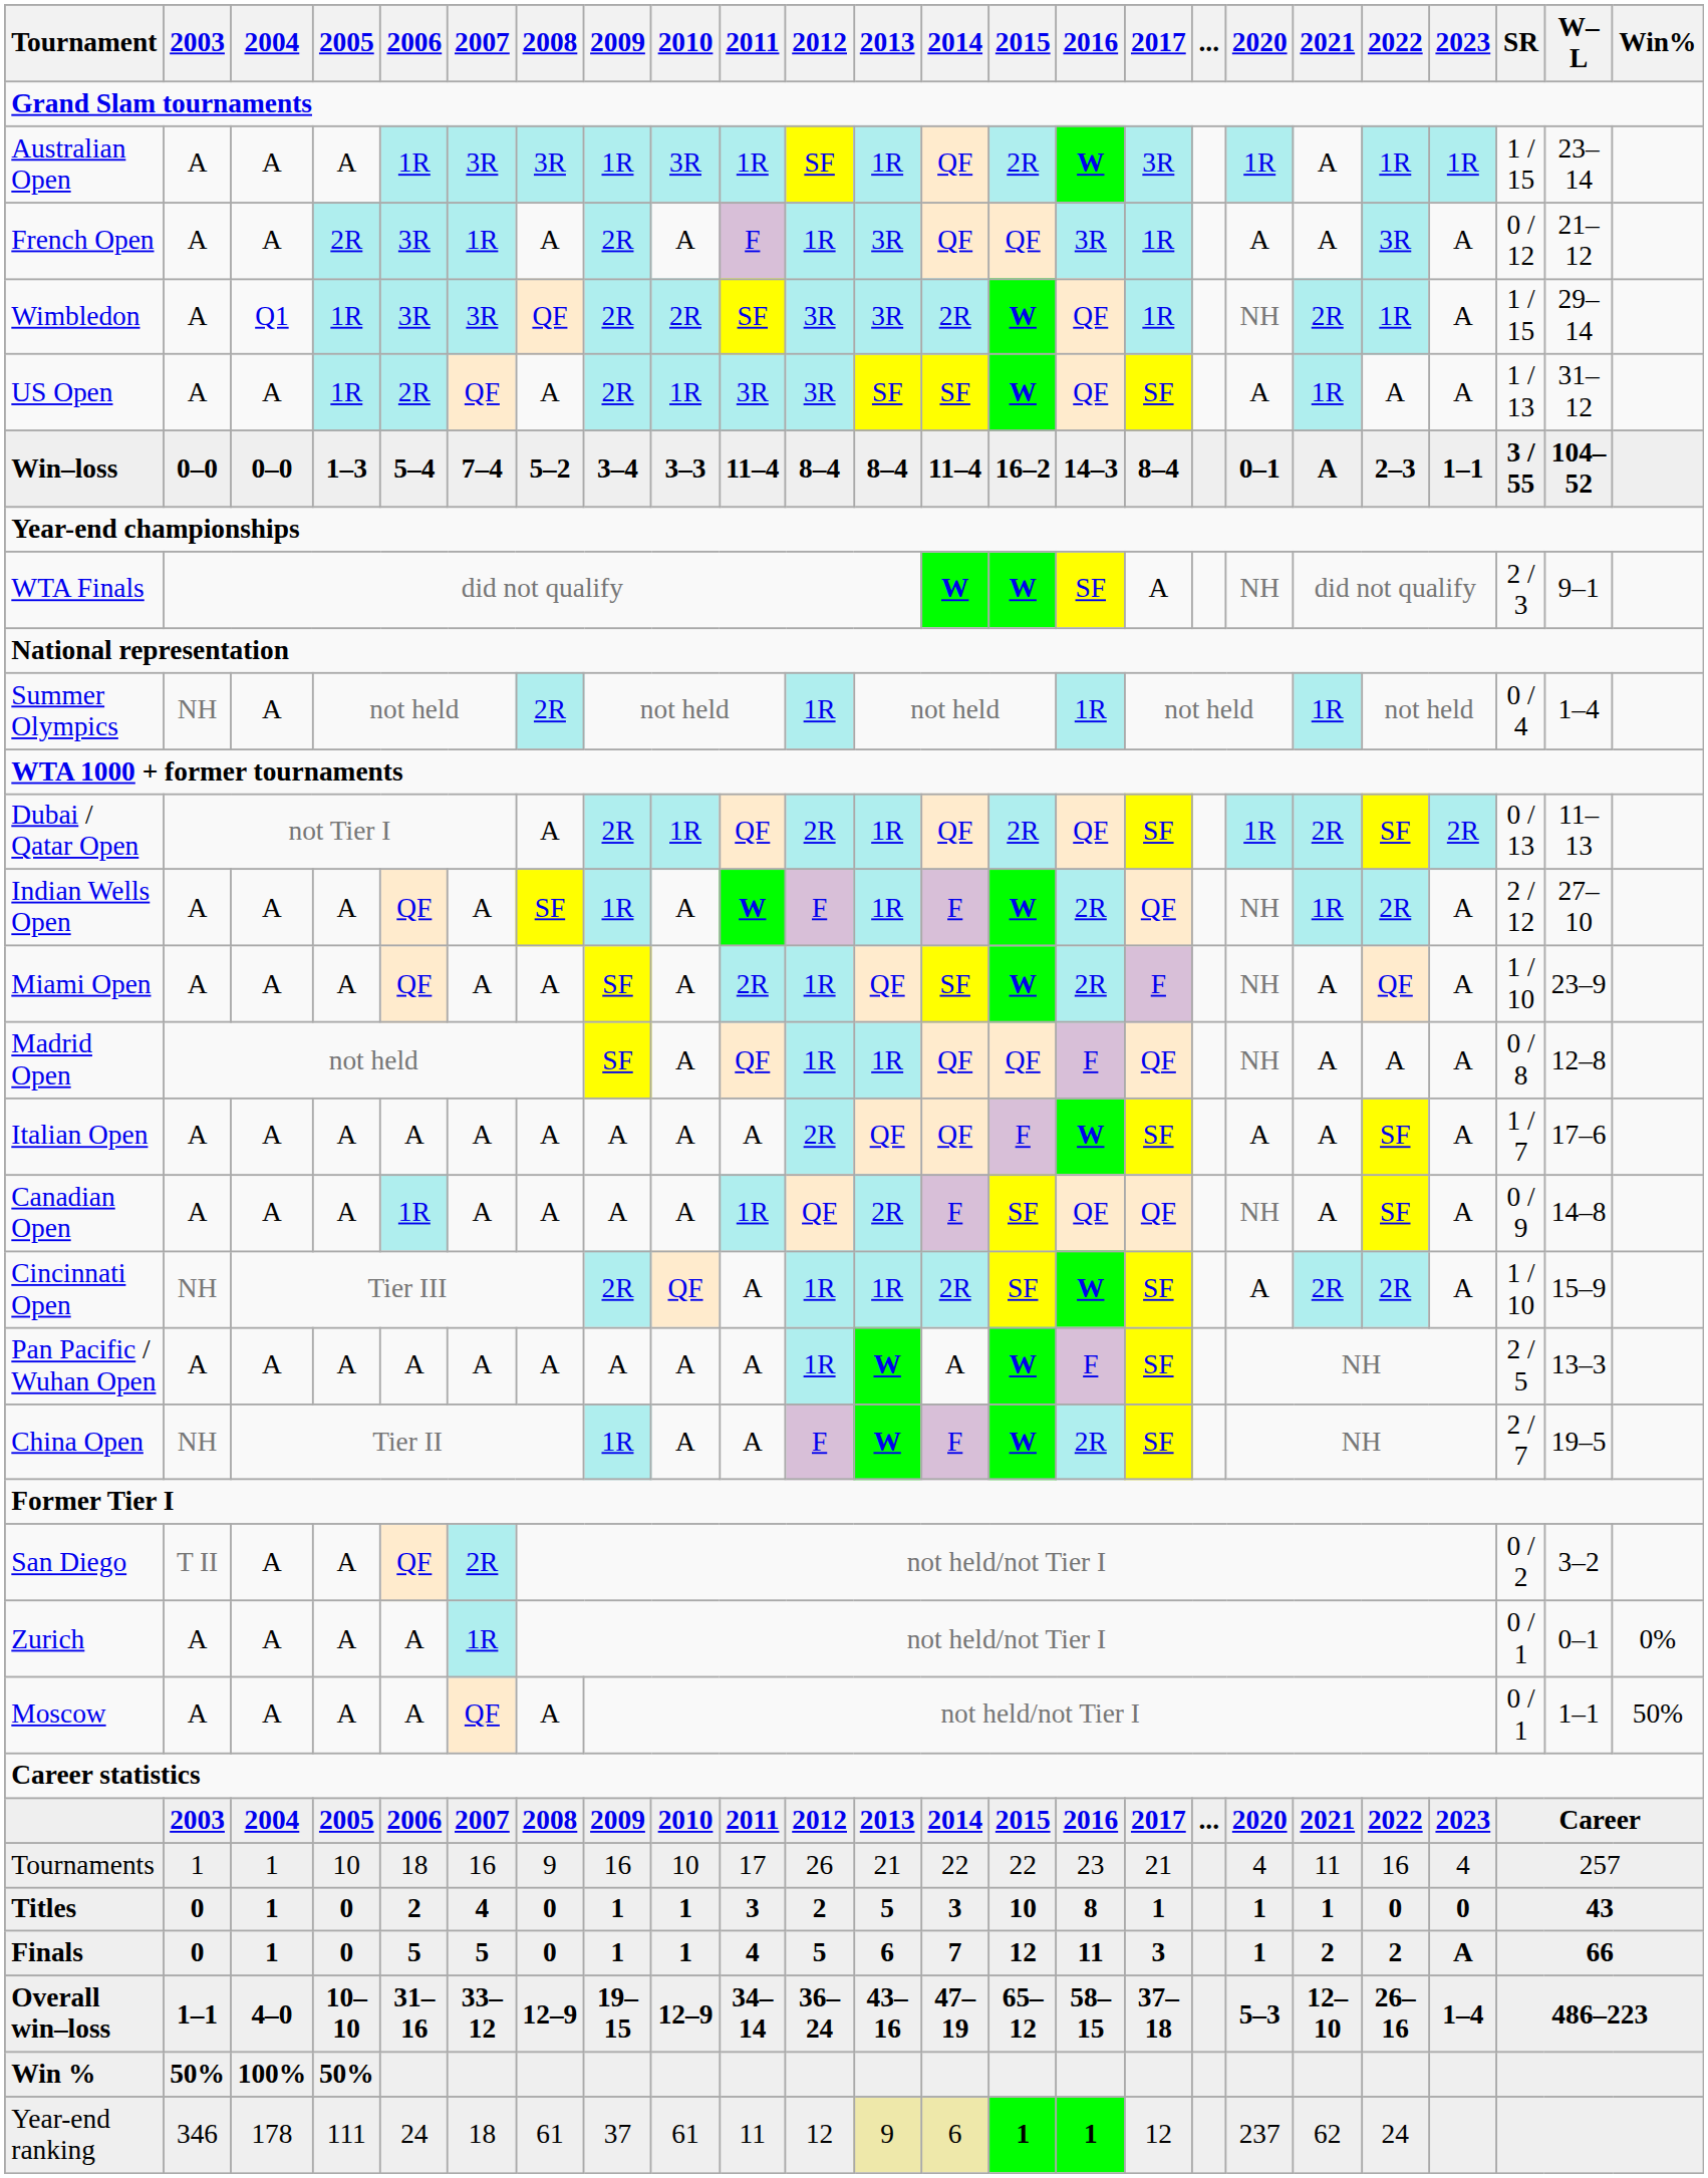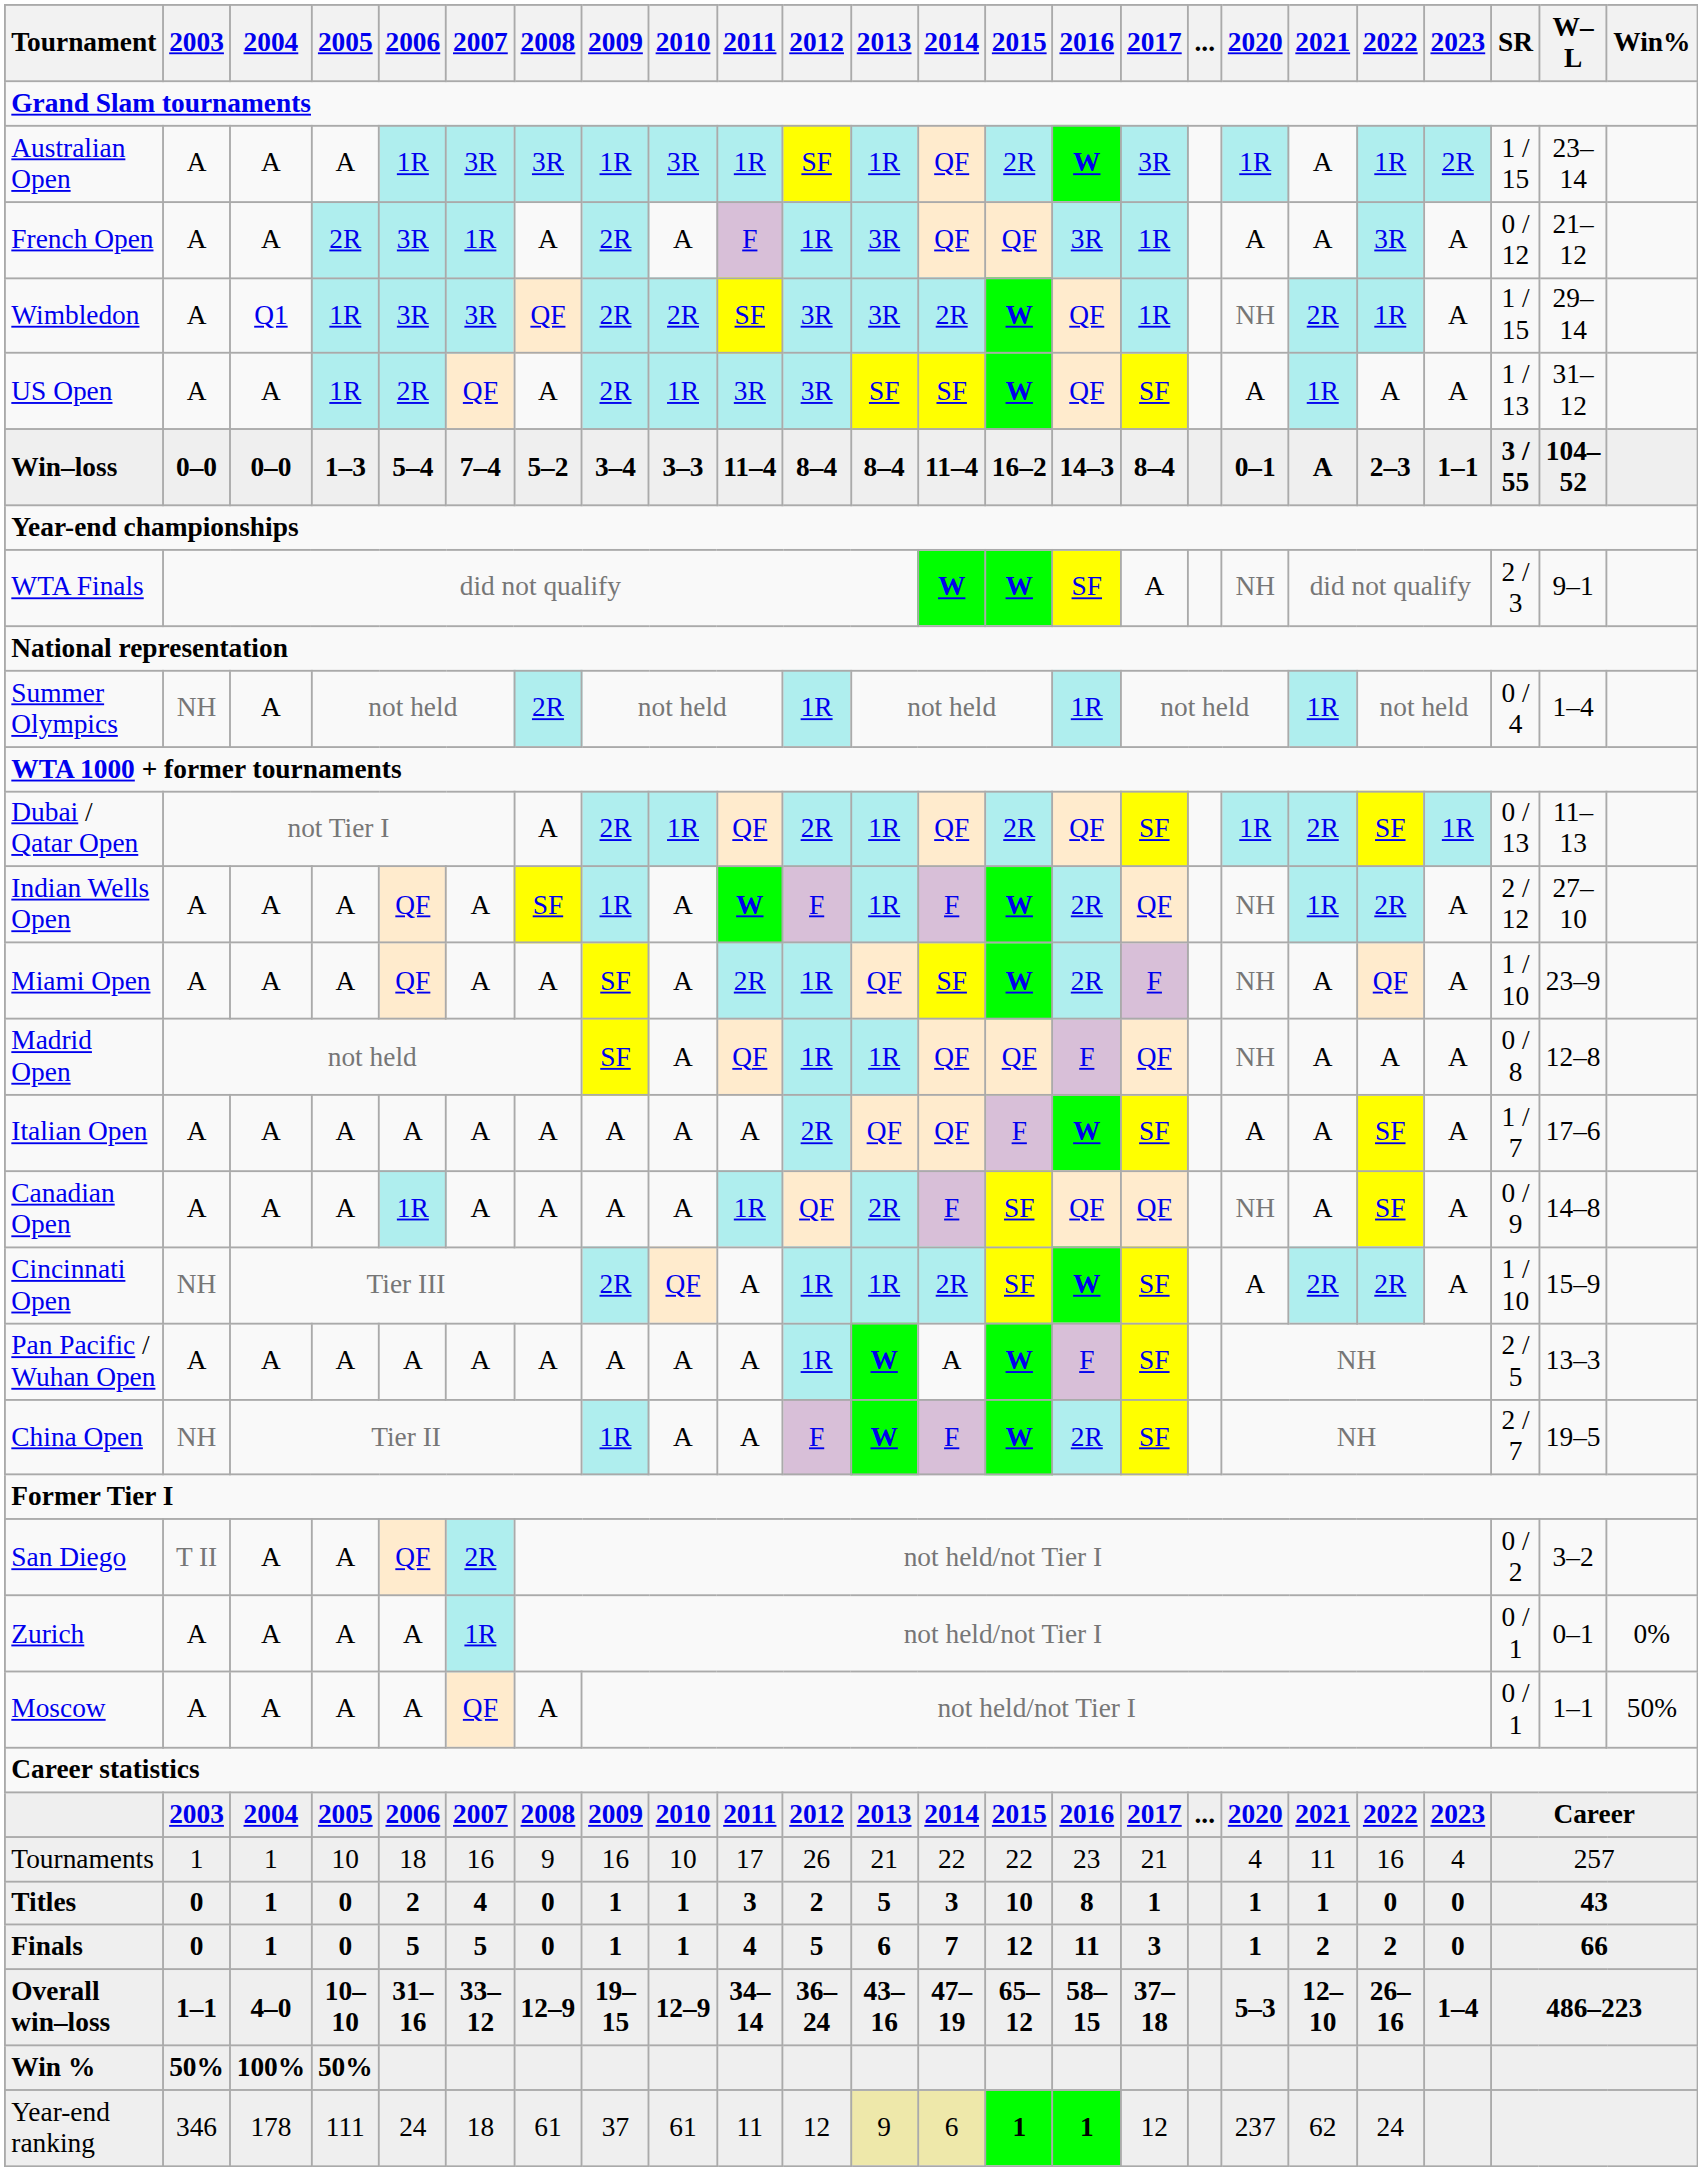Australian Open | 2023: 1R -> 2R
Dubai / Qatar Open | 2023: 2R -> 1R
Finals | 2023: A -> 0
